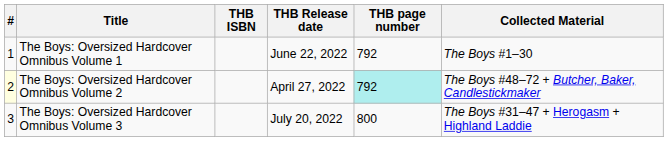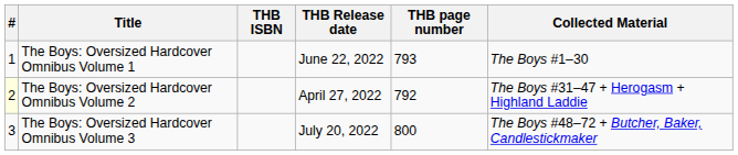The Boys: Oversized Hardcover Omnibus Volume 1 | THB page number: 792 -> 793
The Boys: Oversized Hardcover Omnibus Volume 2 | THB page number: paleturquoise background -> no background
The Boys: Oversized Hardcover Omnibus Volume 2 | Collected Material: The Boys #48–72 + Butcher, Baker, Candlestickmaker -> The Boys #31–47 + Herogasm + Highland Laddie
The Boys: Oversized Hardcover Omnibus Volume 3 | Collected Material: The Boys #31–47 + Herogasm + Highland Laddie -> The Boys #48–72 + Butcher, Baker, Candlestickmaker
